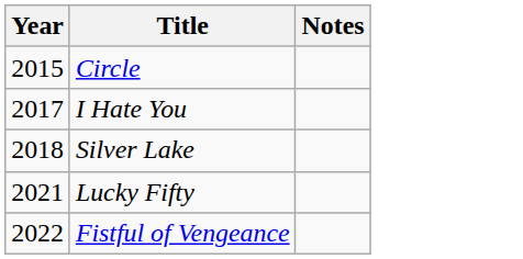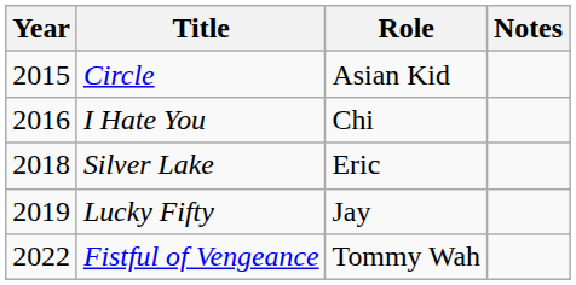+ column: Role | Asian Kid | Chi | Eric | Jay | Tommy Wah
I Hate You | Year: 2017 -> 2016
Lucky Fifty | Year: 2021 -> 2019
